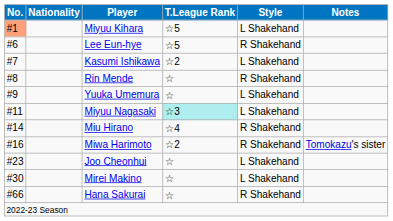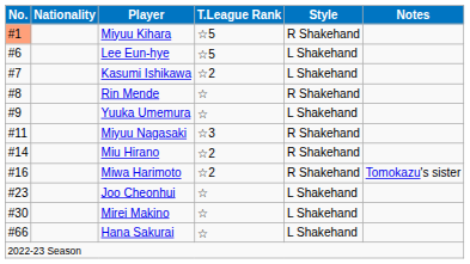Miyuu Kihara | column 5: L Shakehand -> R Shakehand
Lee Eun-hye | column 5: R Shakehand -> L Shakehand
Miyuu Nagasaki | column 4: paleturquoise background -> no background
Miyuu Nagasaki | column 5: L Shakehand -> R Shakehand
Miu Hirano | column 4: ☆4 -> ☆2
Hana Sakurai | column 5: R Shakehand -> L Shakehand
